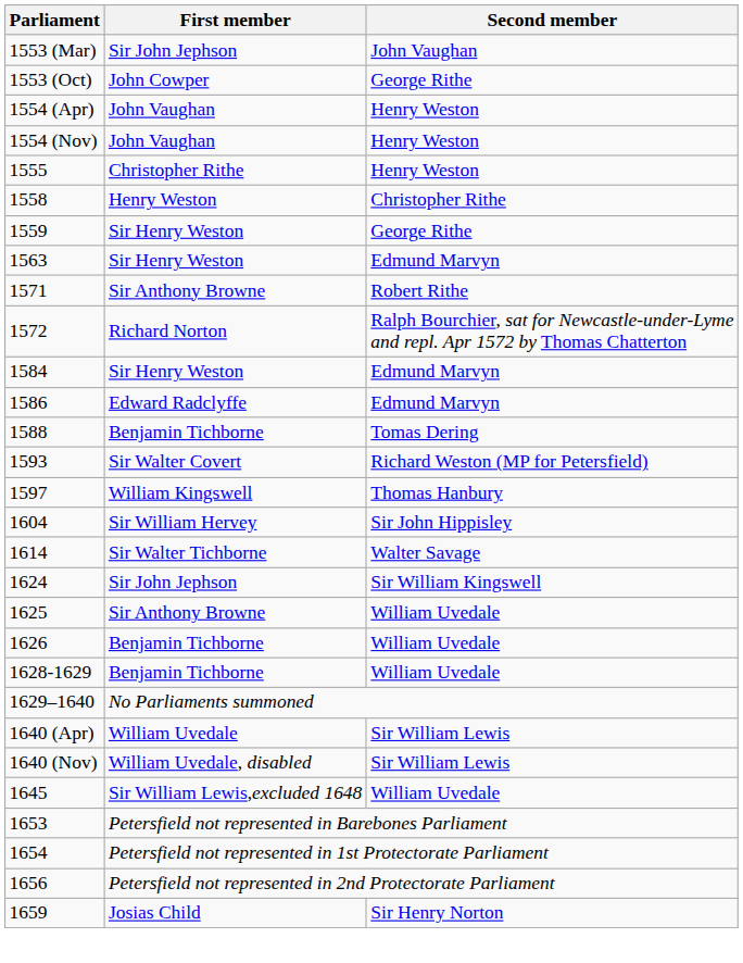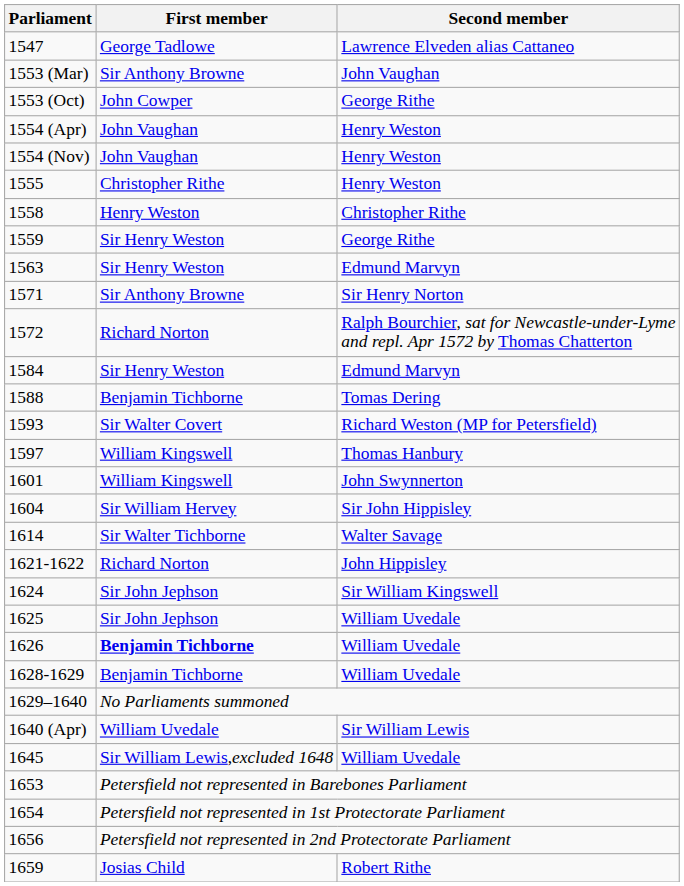+ row: 1547 | George Tadlowe | Lawrence Elveden alias Cattaneo
1553 (Mar) | First member: Sir John Jephson -> Sir Anthony Browne
1571 | Second member: Robert Rithe -> Sir Henry Norton
- row: 1586 | Edward Radclyffe | Edmund Marvyn
+ row: 1601 | William Kingswell | John Swynnerton
+ row: 1621-1622 | Richard Norton | John Hippisley
1625 | First member: Sir Anthony Browne -> Sir John Jephson
1626 | First member: normal -> bold
- row: 1640 (Nov) | William Uvedale, disabled | Sir William Lewis
1659 | Second member: Sir Henry Norton -> Robert Rithe
